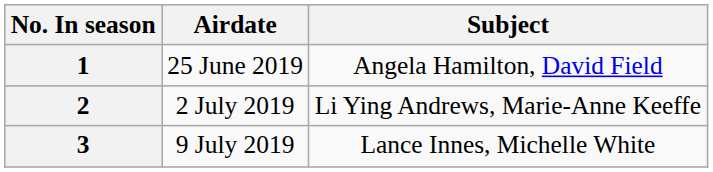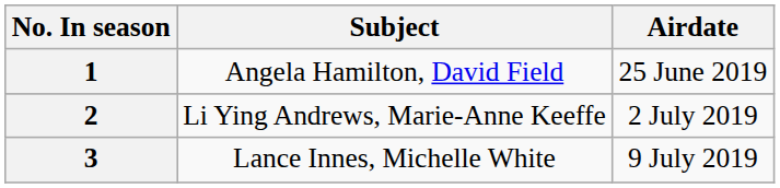columns swapped: Subject <-> Airdate
